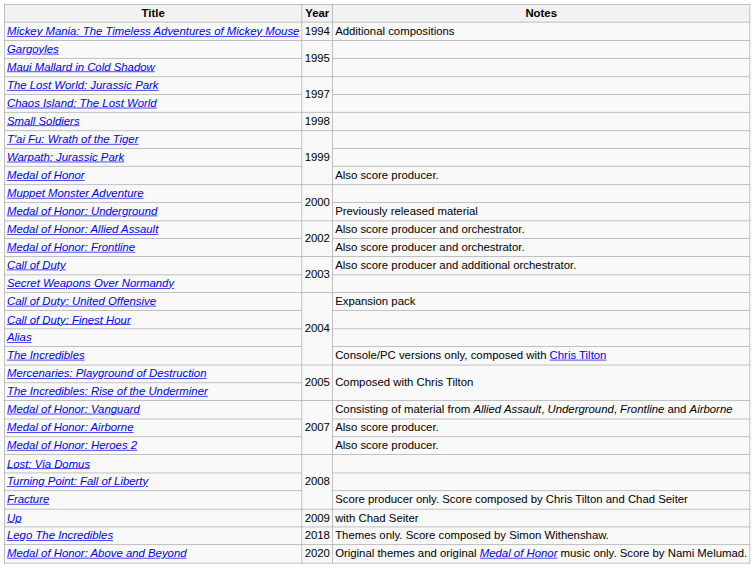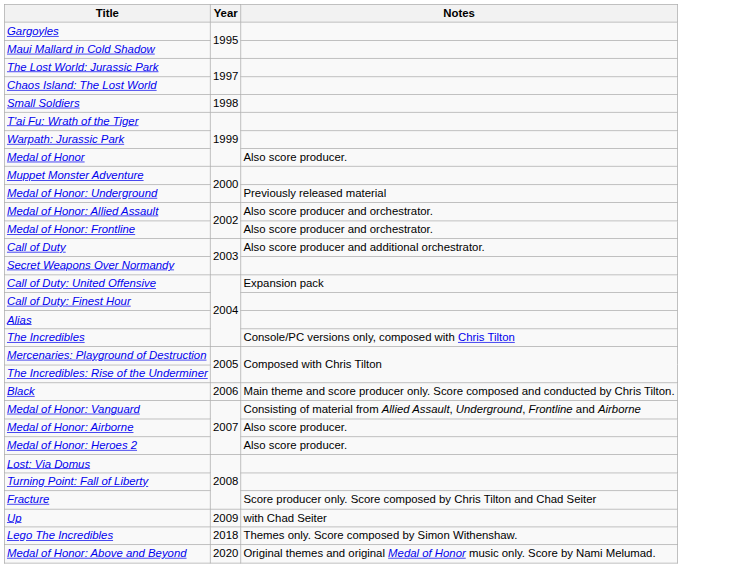- row: Mickey Mania: The Timeless Adventures of Mickey Mouse | 1994 | Additional compositions
+ row: Black | 2006 | Main theme and score producer only. Score composed and conducted by Chris Tilton.
